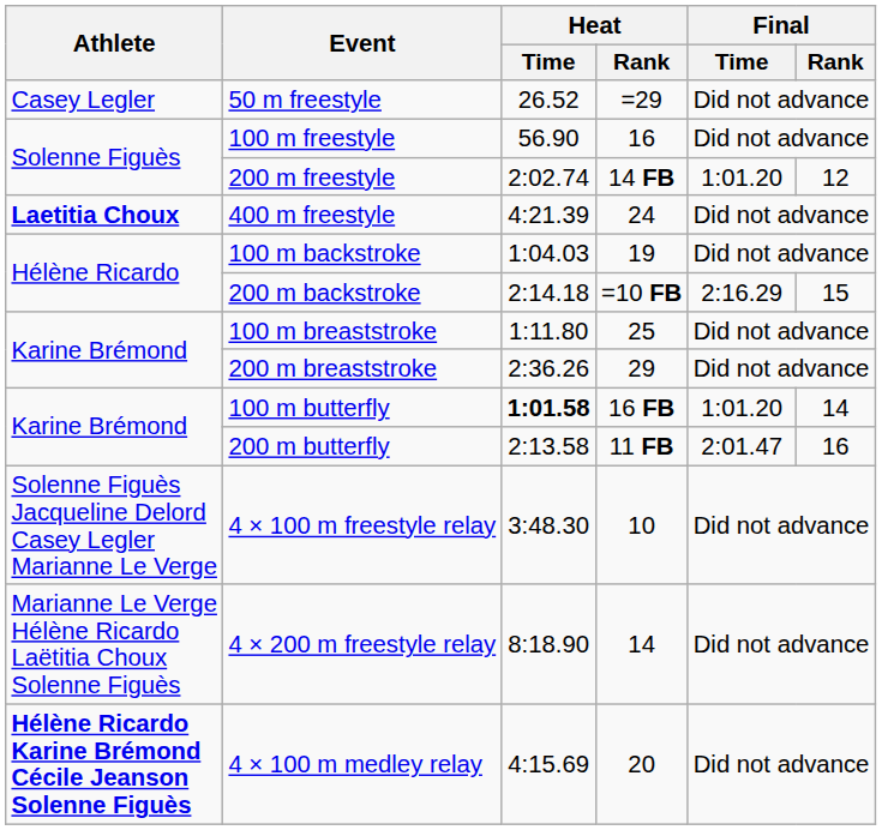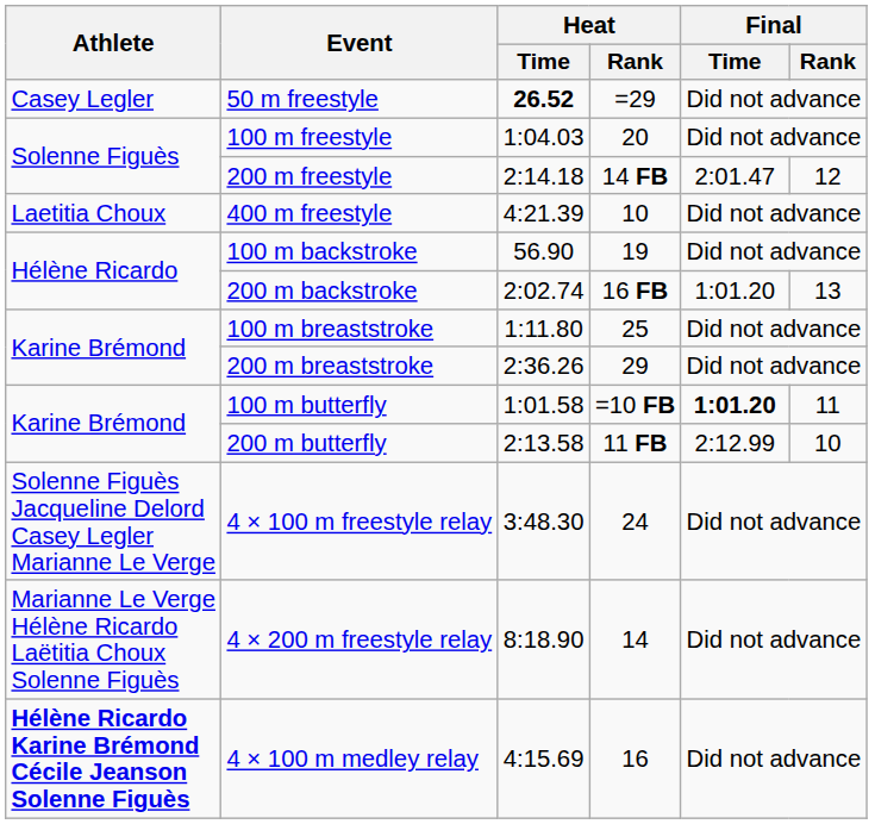50 m freestyle | Heat / Time: normal -> bold
100 m freestyle | Heat / Time: 56.90 -> 1:04.03
100 m freestyle | Heat / Rank: 16 -> 20
200 m freestyle | Heat / Time: 2:02.74 -> 2:14.18
200 m freestyle | Final / Time: 1:01.20 -> 2:01.47
400 m freestyle | Athlete: bold -> normal
400 m freestyle | Heat / Rank: 24 -> 10
100 m backstroke | Heat / Time: 1:04.03 -> 56.90
200 m backstroke | Heat / Time: 2:14.18 -> 2:02.74
200 m backstroke | Heat / Rank: =10 FB -> 16 FB
200 m backstroke | Final / Time: 2:16.29 -> 1:01.20
200 m backstroke | Final / Rank: 15 -> 13
100 m butterfly | Heat / Time: bold -> normal
100 m butterfly | Heat / Rank: 16 FB -> =10 FB
100 m butterfly | Final / Time: normal -> bold
100 m butterfly | Final / Rank: 14 -> 11
200 m butterfly | Final / Time: 2:01.47 -> 2:12.99
200 m butterfly | Final / Rank: 16 -> 10
4 × 100 m freestyle relay | Heat / Rank: 10 -> 24
4 × 100 m medley relay | Heat / Rank: 20 -> 16
